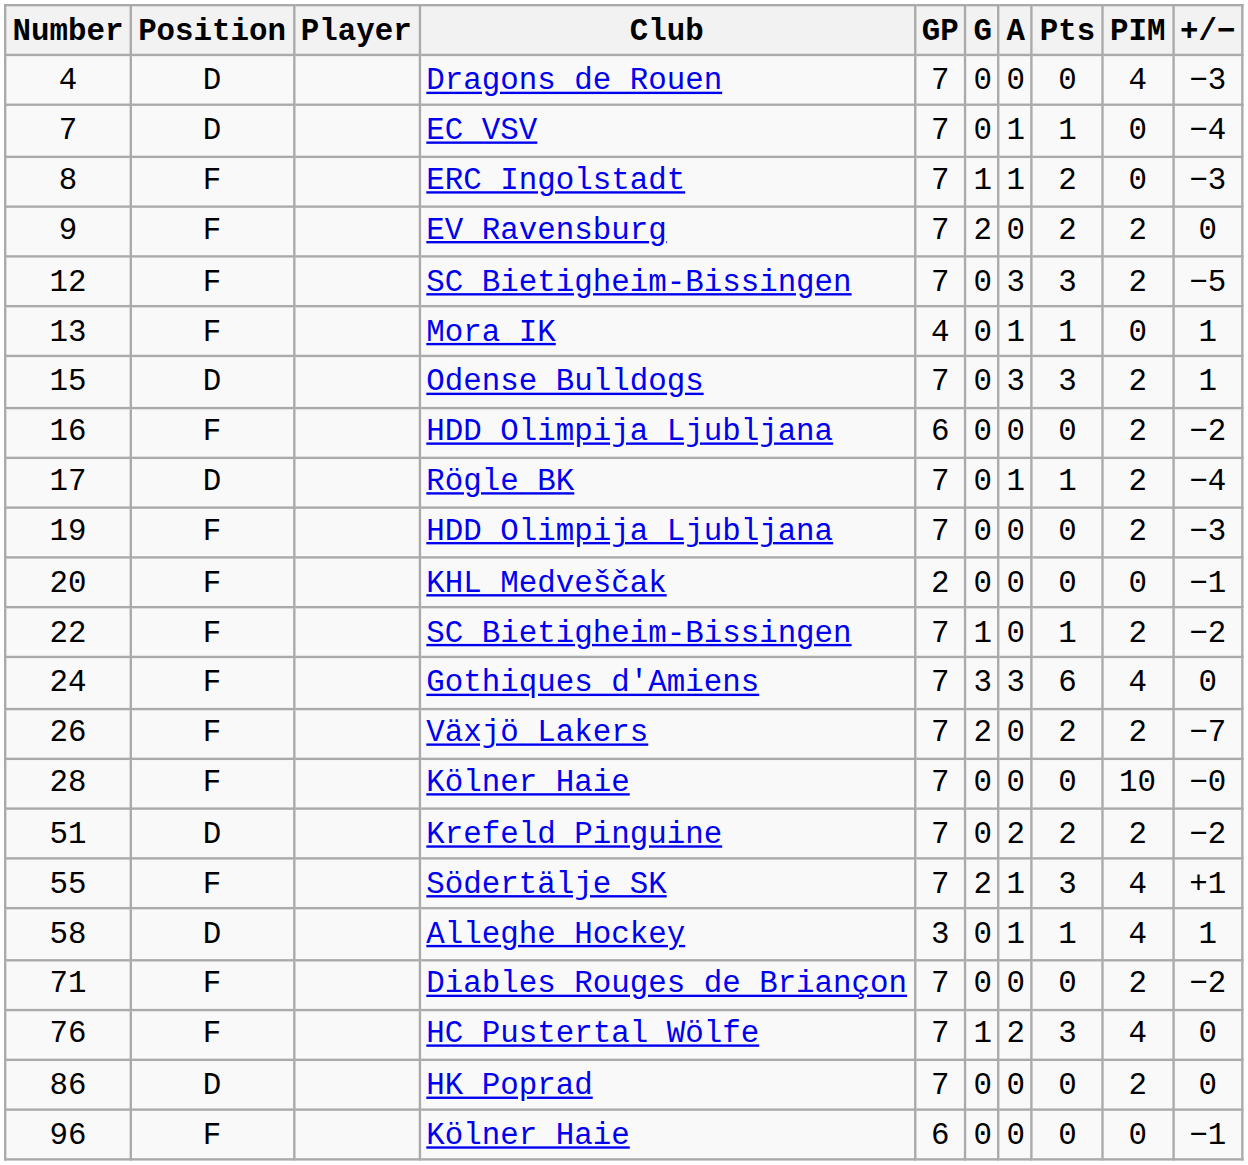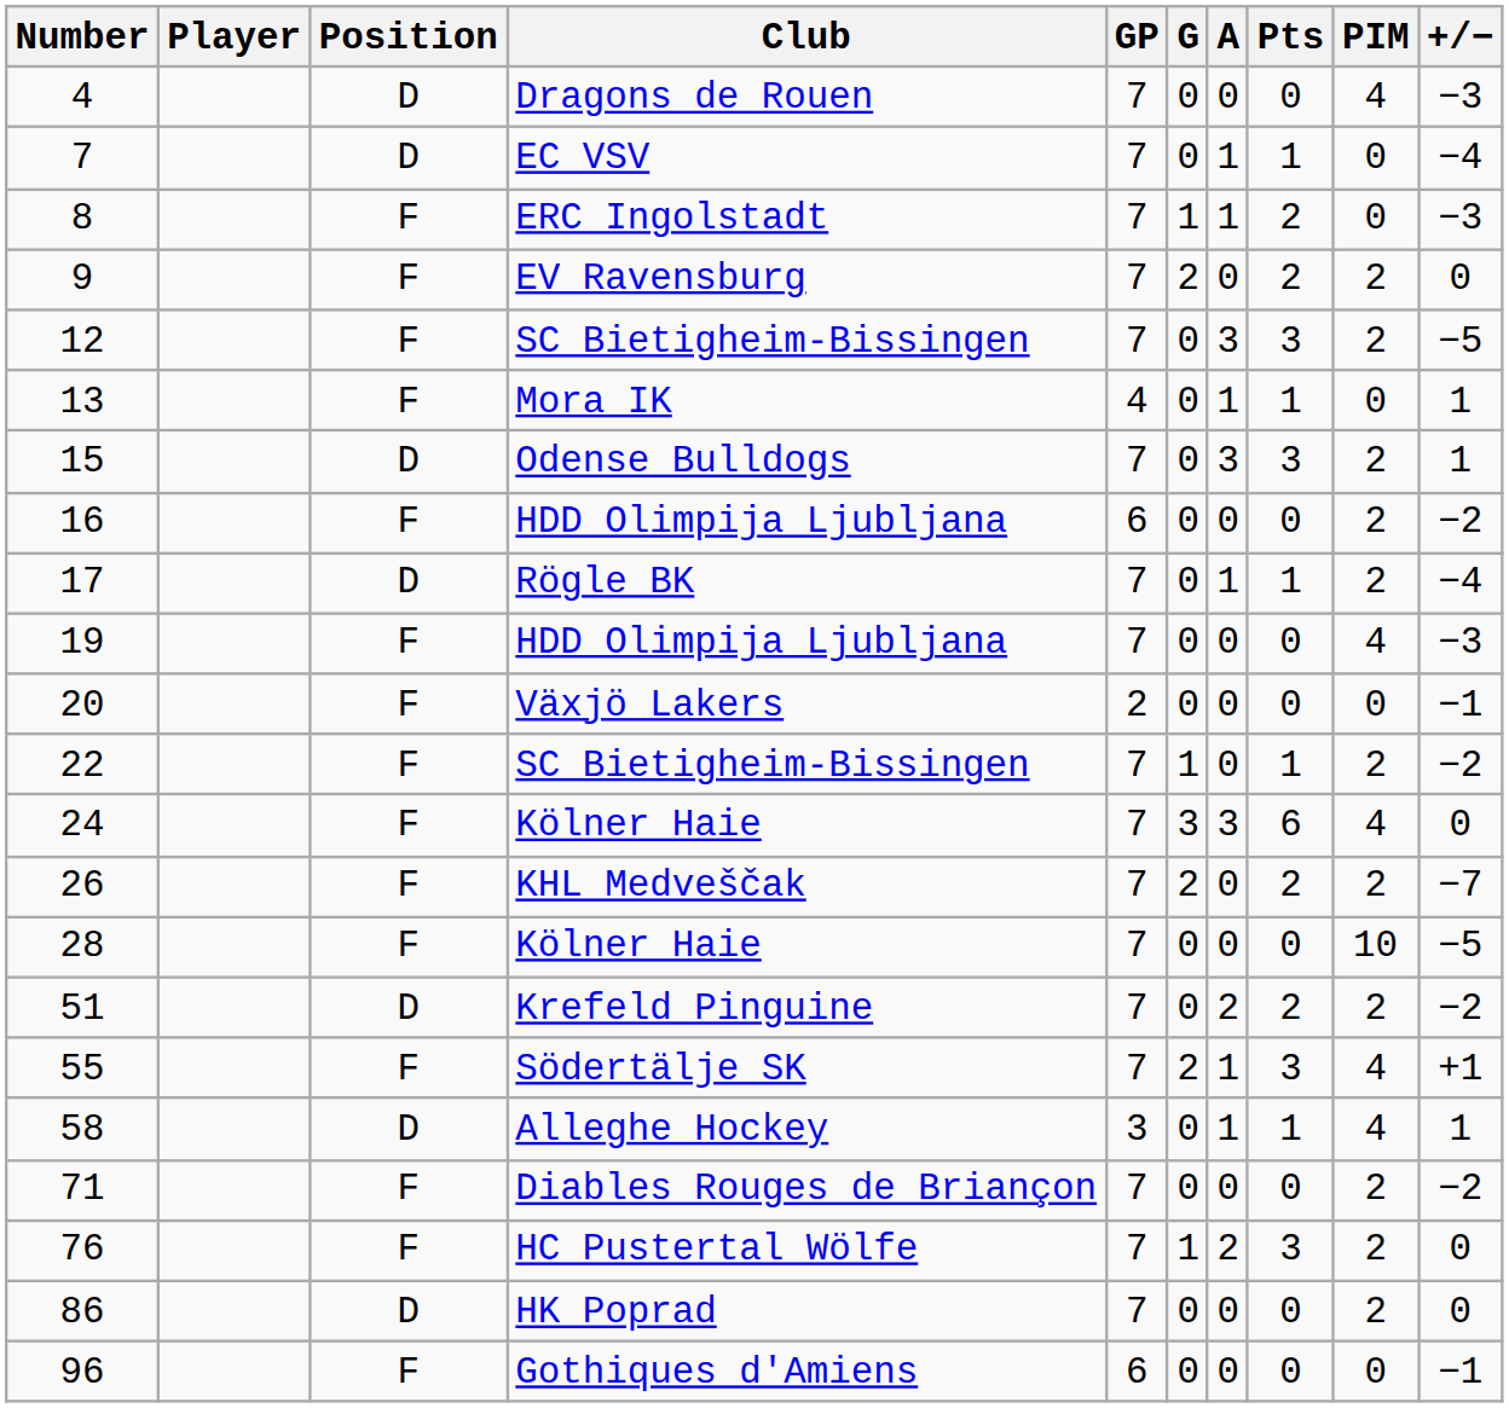columns swapped: Position <-> Player
19 | PIM: 2 -> 4
20 | Club: KHL Medveščak -> Växjö Lakers
24 | Club: Gothiques d'Amiens -> Kölner Haie
26 | Club: Växjö Lakers -> KHL Medveščak
28 | +/−: −0 -> −5
76 | PIM: 4 -> 2
96 | Club: Kölner Haie -> Gothiques d'Amiens
